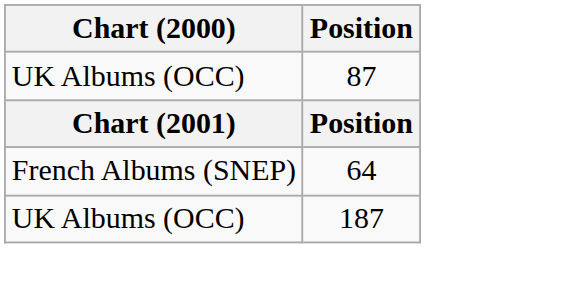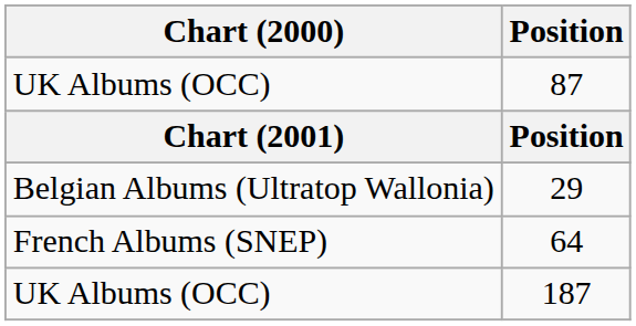+ row: Belgian Albums (Ultratop Wallonia) | 29
